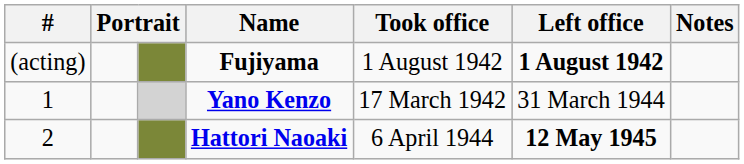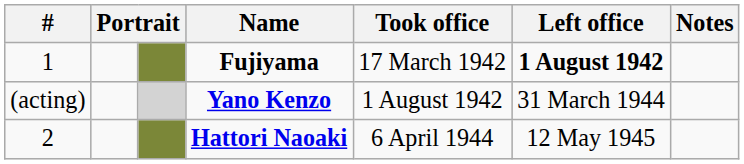Fujiyama | #: (acting) -> 1
Fujiyama | Took office: 1 August 1942 -> 17 March 1942
Yano Kenzo | #: 1 -> (acting)
Yano Kenzo | Took office: 17 March 1942 -> 1 August 1942
Hattori Naoaki | Left office: bold -> normal
